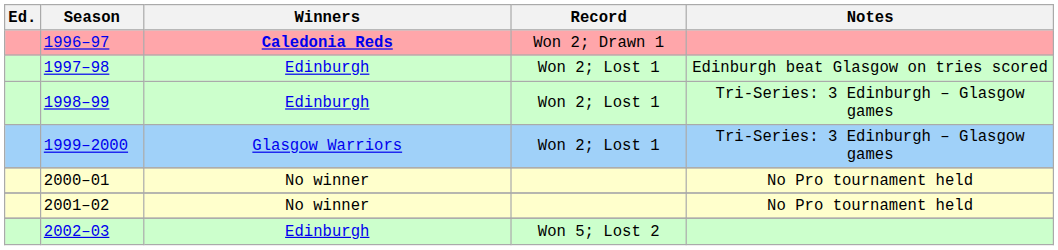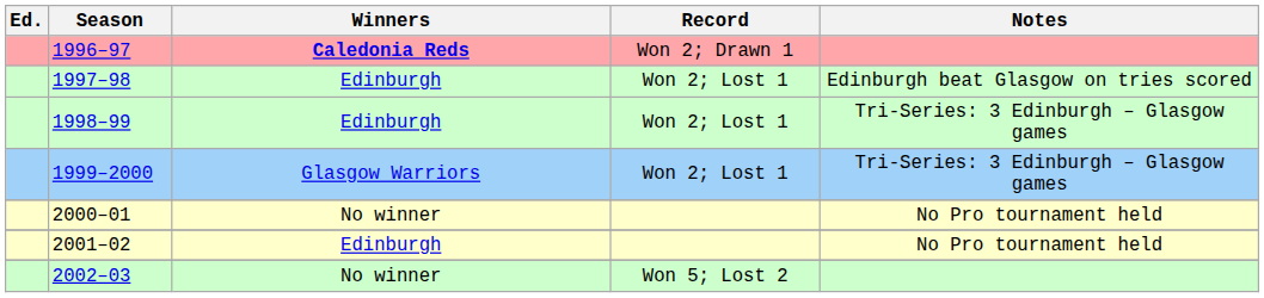2001–02 | Winners: No winner -> Edinburgh
2002–03 | Winners: Edinburgh -> No winner
